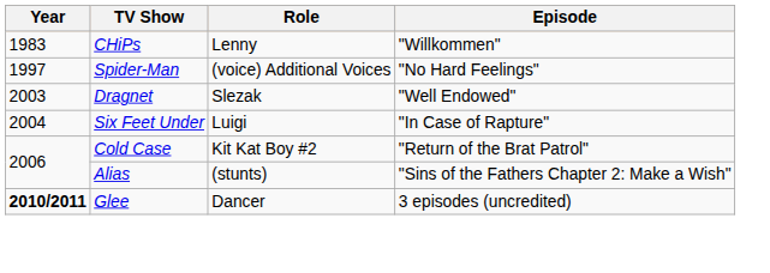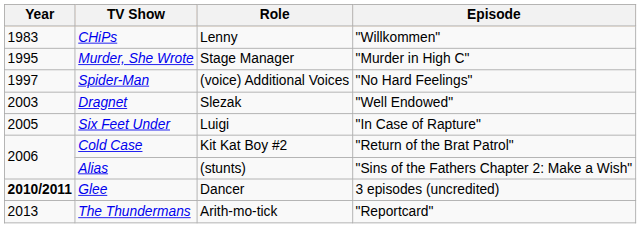+ row: 1995 | Murder, She Wrote | Stage Manager | "Murder in High C"
Six Feet Under | Year: 2004 -> 2005
+ row: 2013 | The Thundermans | Arith-mo-tick | "Reportcard"
